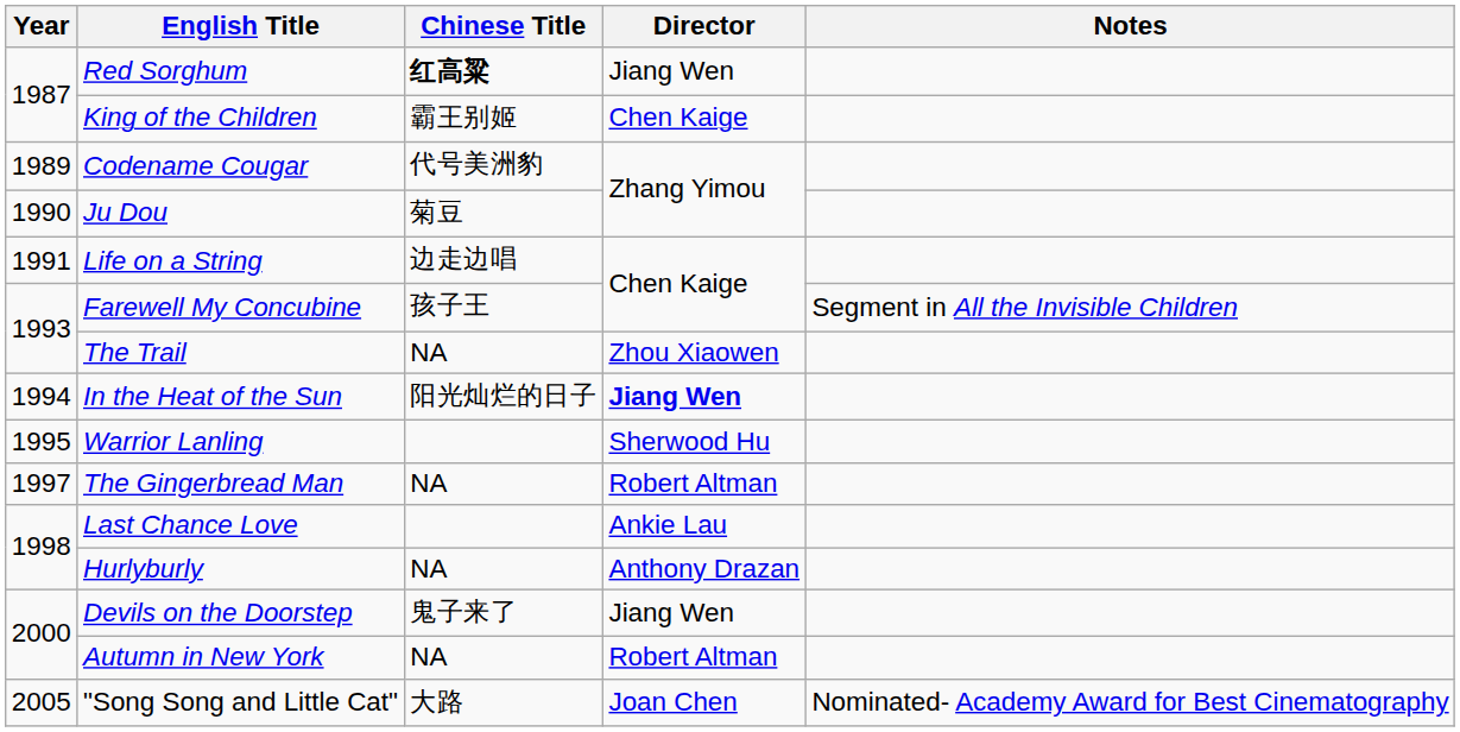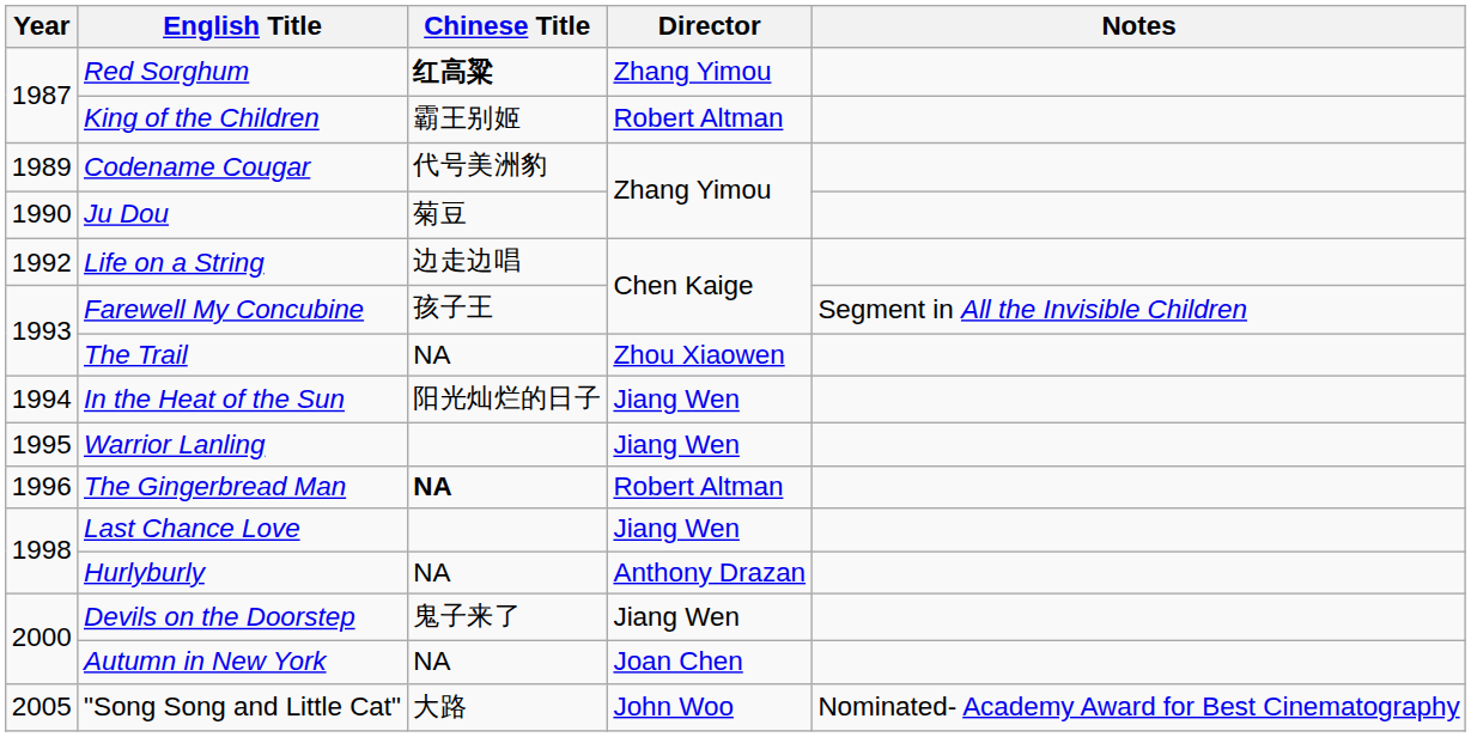Red Sorghum | Director: Jiang Wen -> Zhang Yimou
King of the Children | Director: Chen Kaige -> Robert Altman
Life on a String | Year: 1991 -> 1992
In the Heat of the Sun | Director: bold -> normal
Warrior Lanling | Director: Sherwood Hu -> Jiang Wen
The Gingerbread Man | Year: 1997 -> 1996
The Gingerbread Man | Chinese Title: normal -> bold
Last Chance Love | Director: Ankie Lau -> Jiang Wen
Autumn in New York | Director: Robert Altman -> Joan Chen
"Song Song and Little Cat" | Director: Joan Chen -> John Woo
